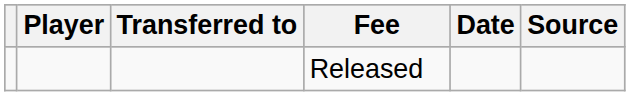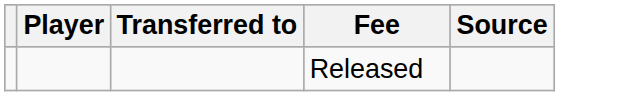- column: Date
